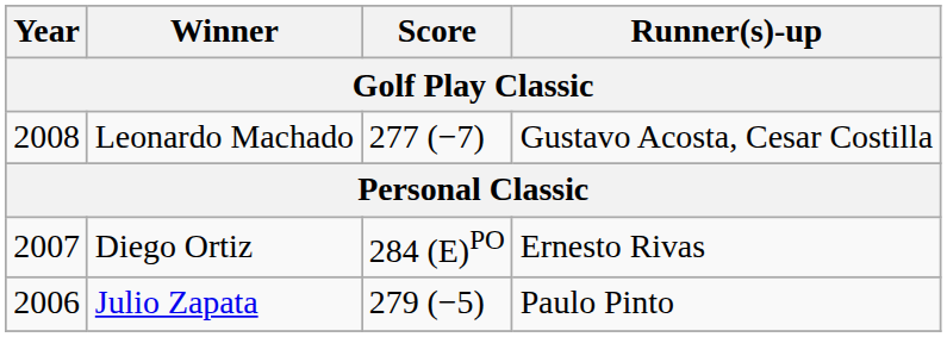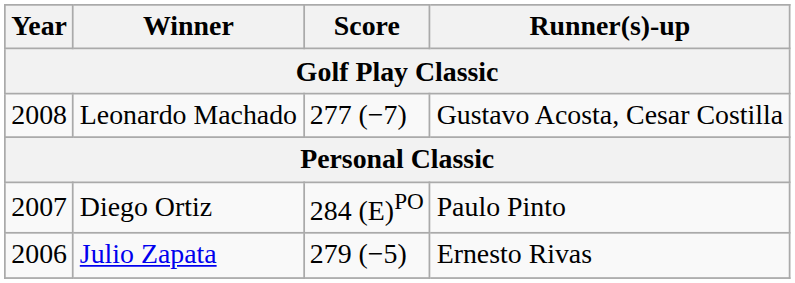Diego Ortiz | Runner(s)-up: Ernesto Rivas -> Paulo Pinto
Julio Zapata | Runner(s)-up: Paulo Pinto -> Ernesto Rivas
